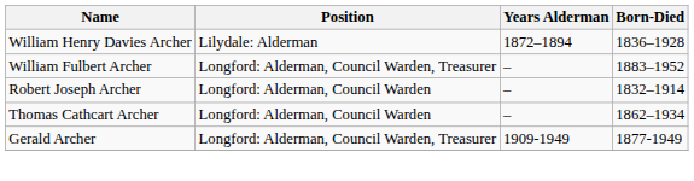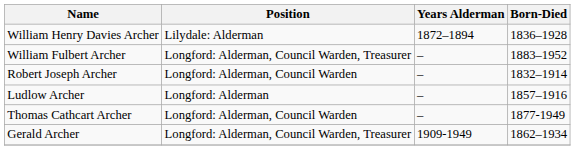+ row: Ludlow Archer | Longford: Alderman | – | 1857–1916
Thomas Cathcart Archer | Born-Died: 1862–1934 -> 1877-1949
Gerald Archer | Born-Died: 1877-1949 -> 1862–1934
